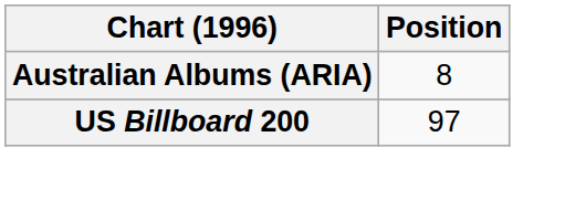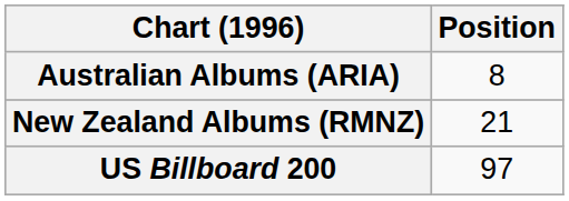+ row: New Zealand Albums (RMNZ) | 21
